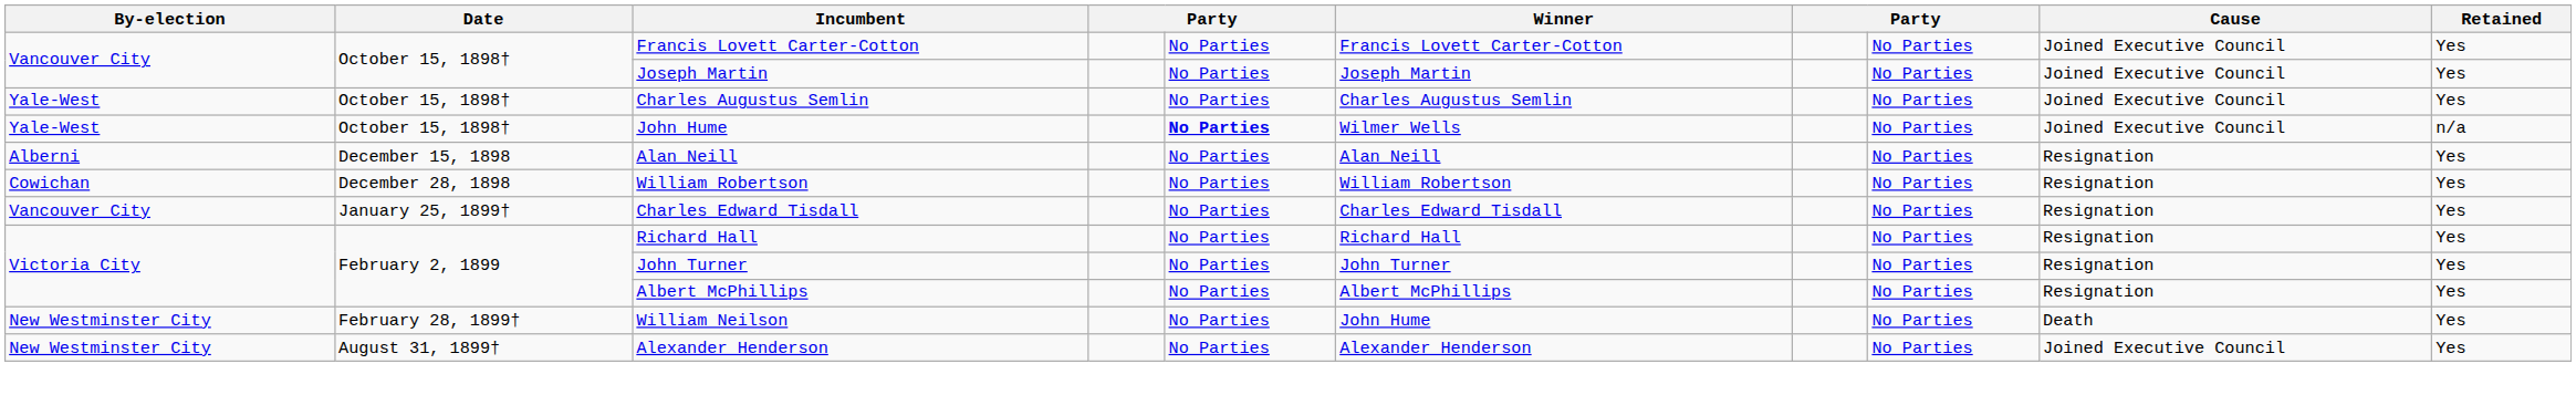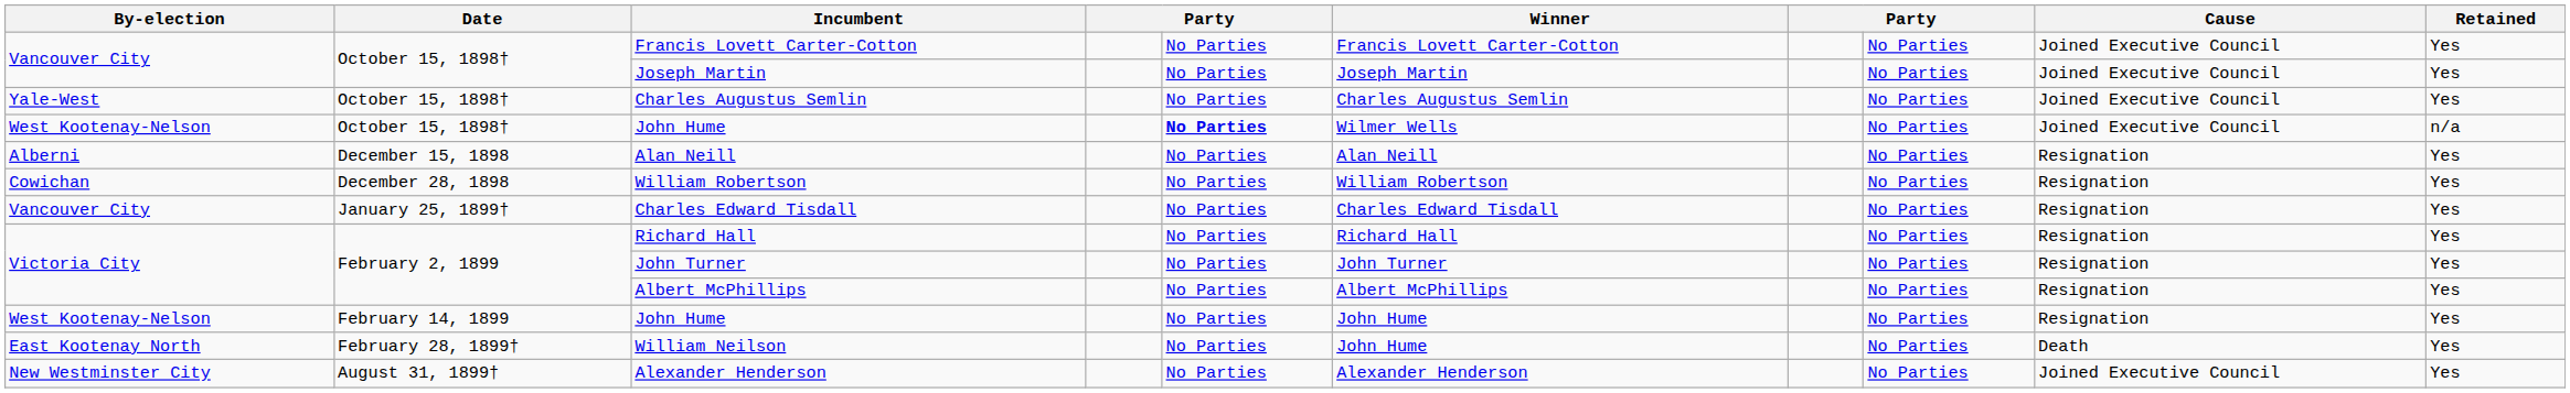October 15, 1898† / John Hume | By-election: Yale-West -> West Kootenay-Nelson
+ row: West Kootenay-Nelson | February 14, 1899 | John Hume | No Parties | John Hume | No Parties | Resignation | Yes
William Neilson | By-election: New Westminster City -> East Kootenay North
